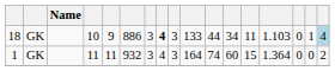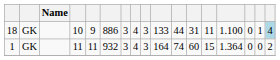18 | column 8: bold -> normal
18 | column 12: 34 -> 31
18 | column 14: 1.103 -> 1.100
